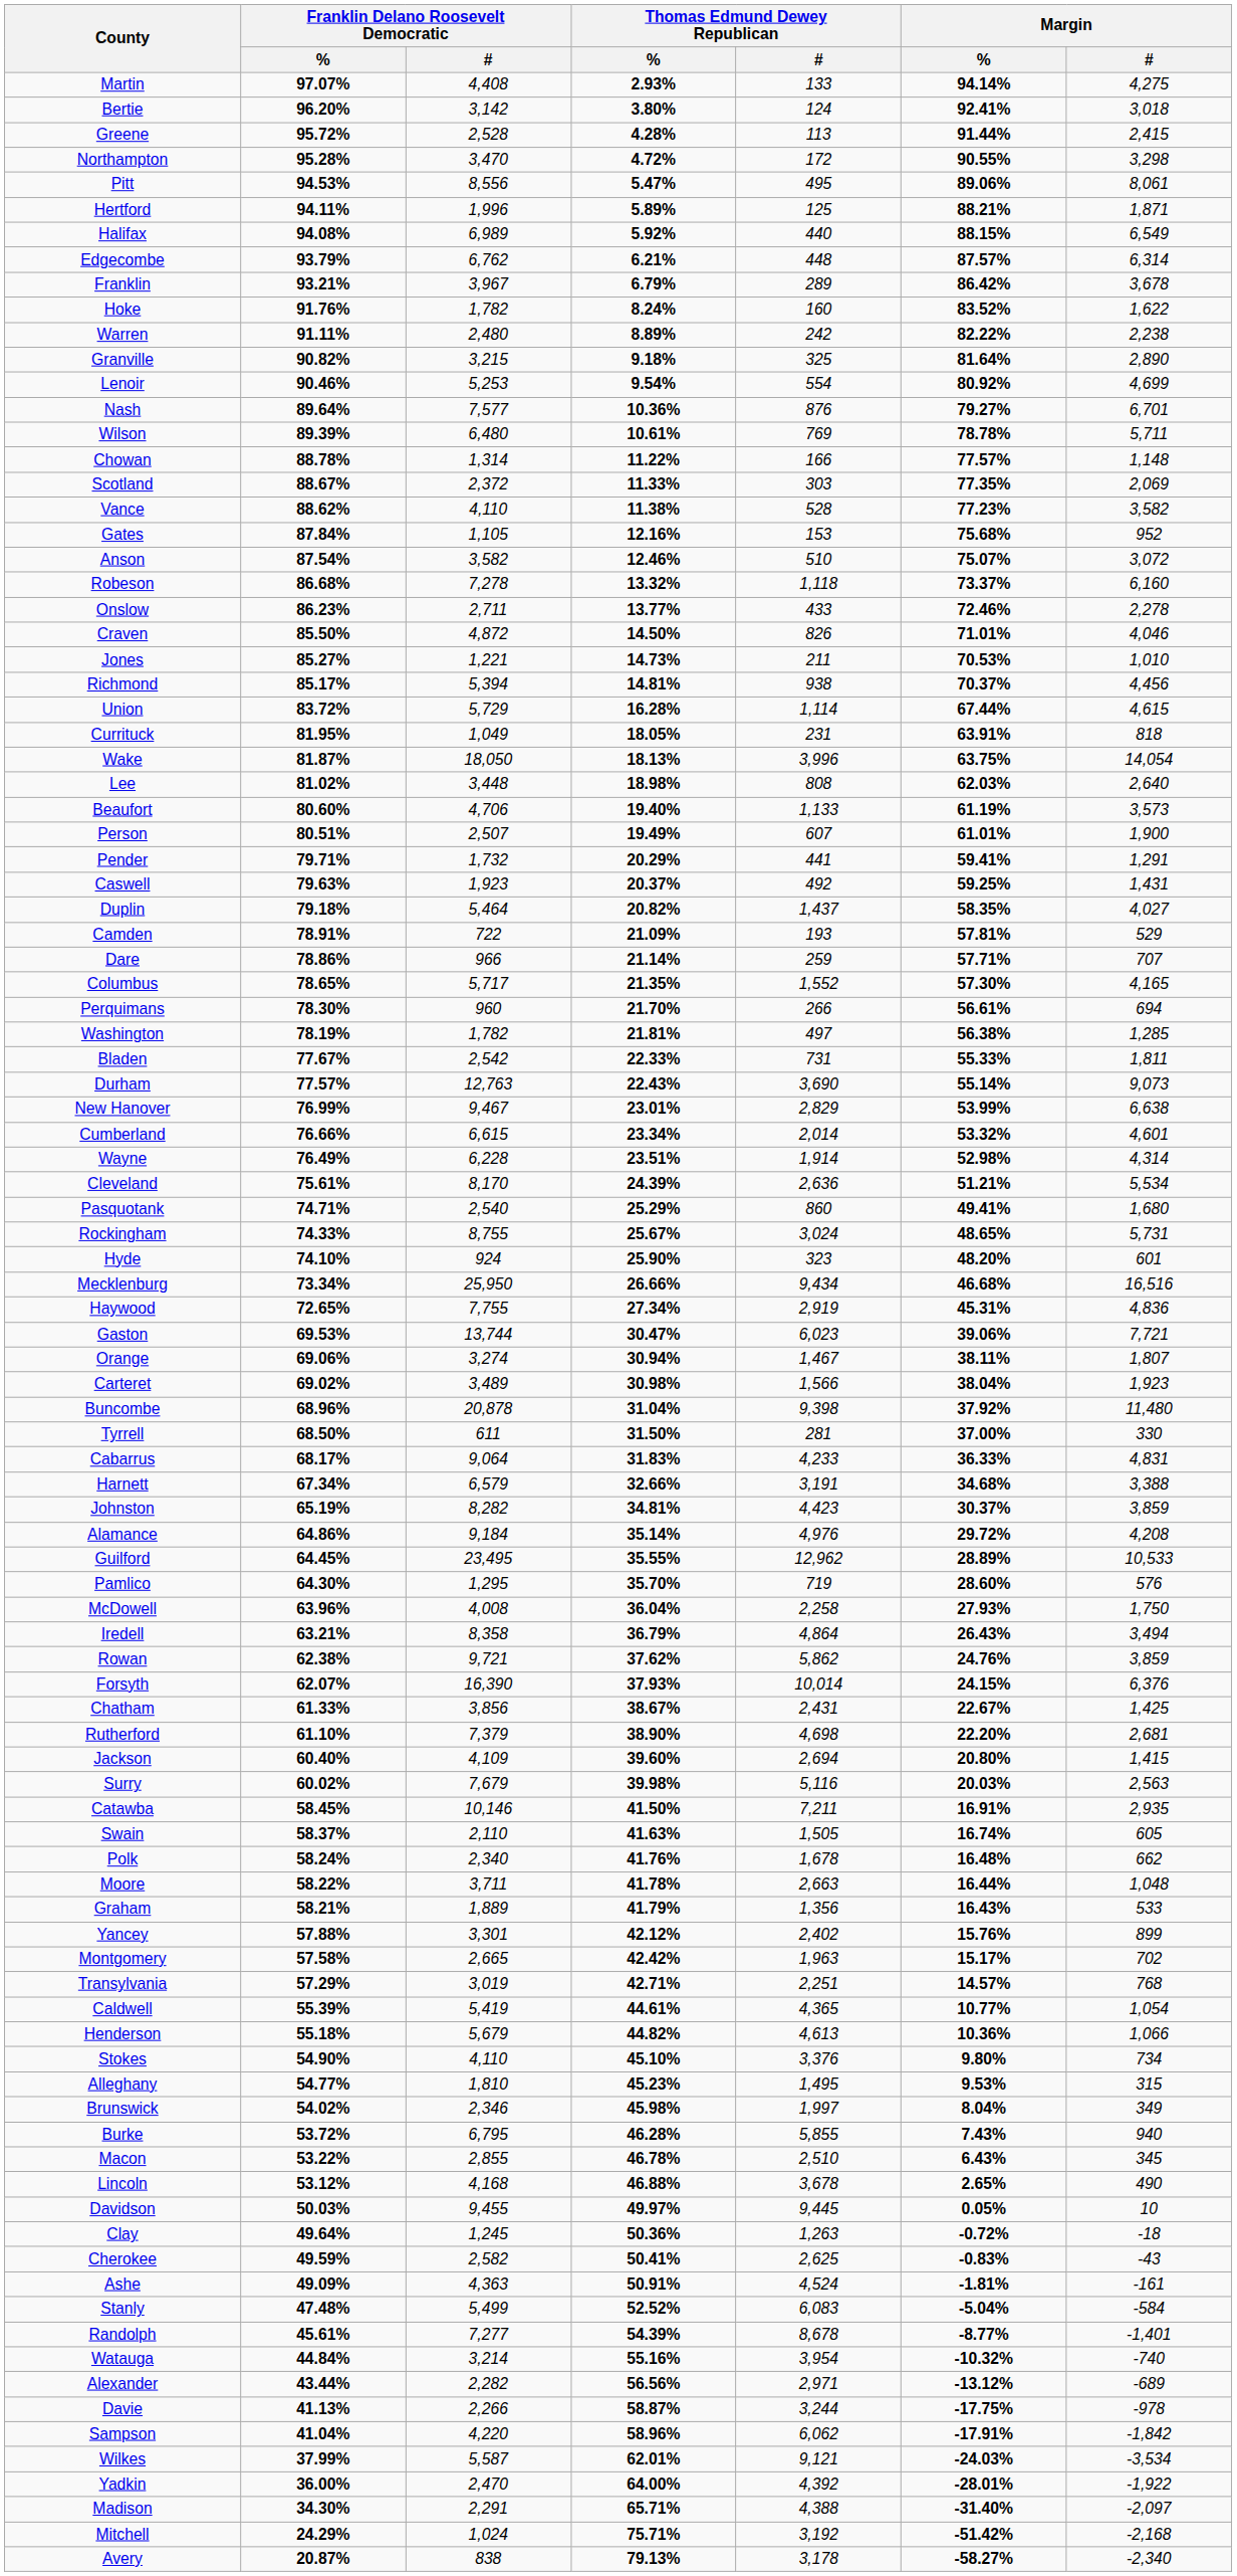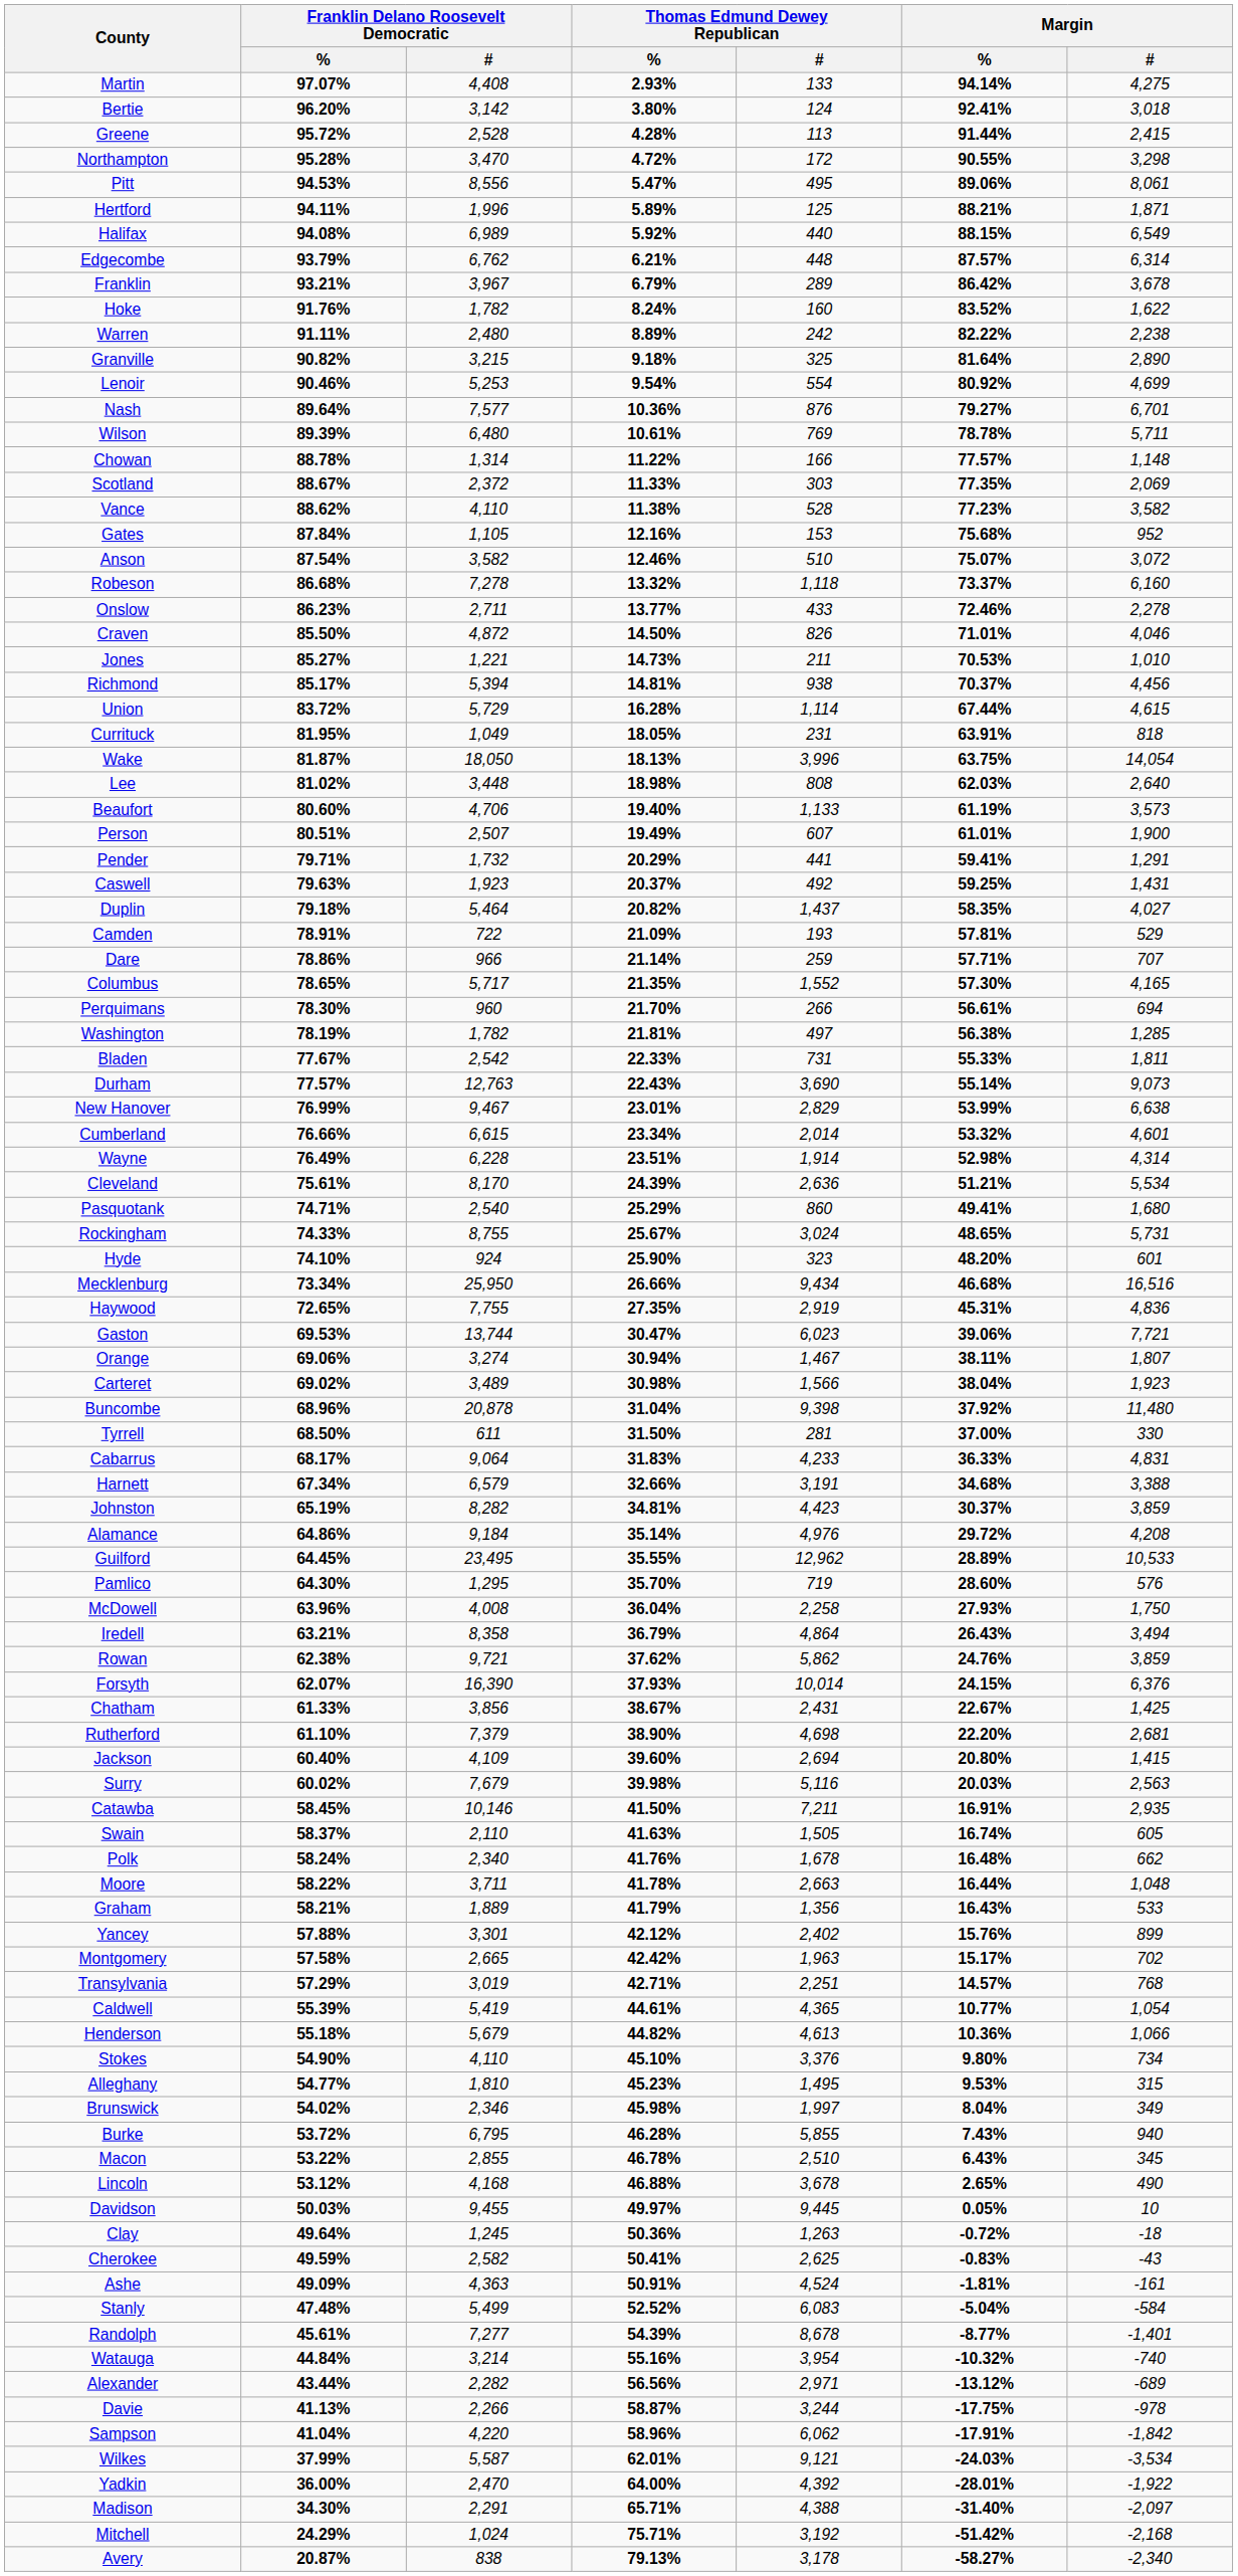Haywood | Thomas Edmund Dewey Republican / %: 27.34% -> 27.35%
